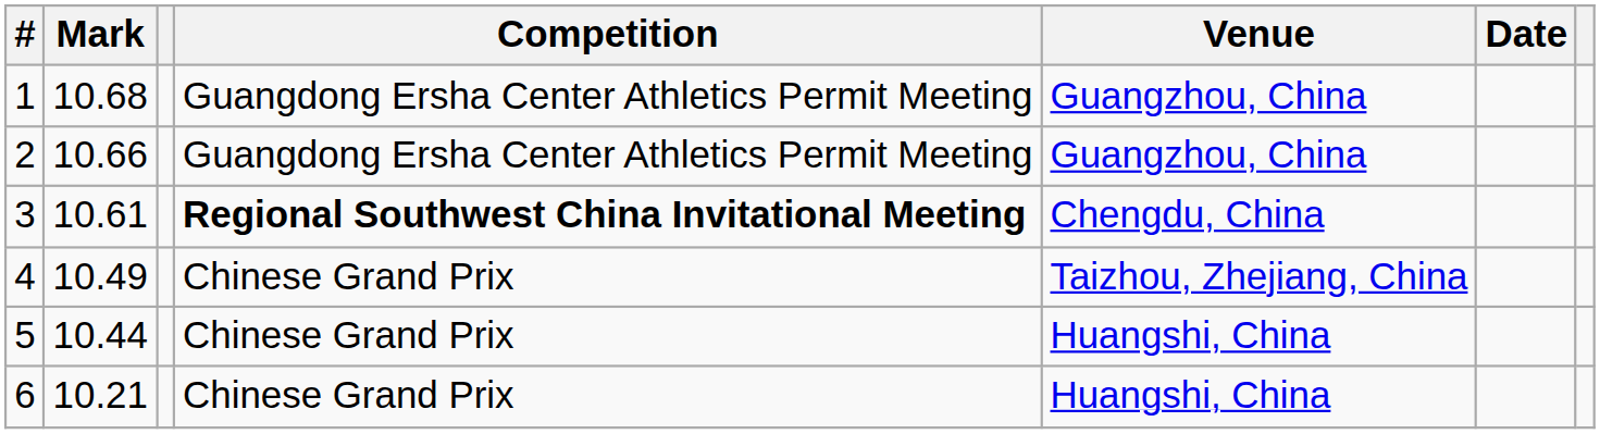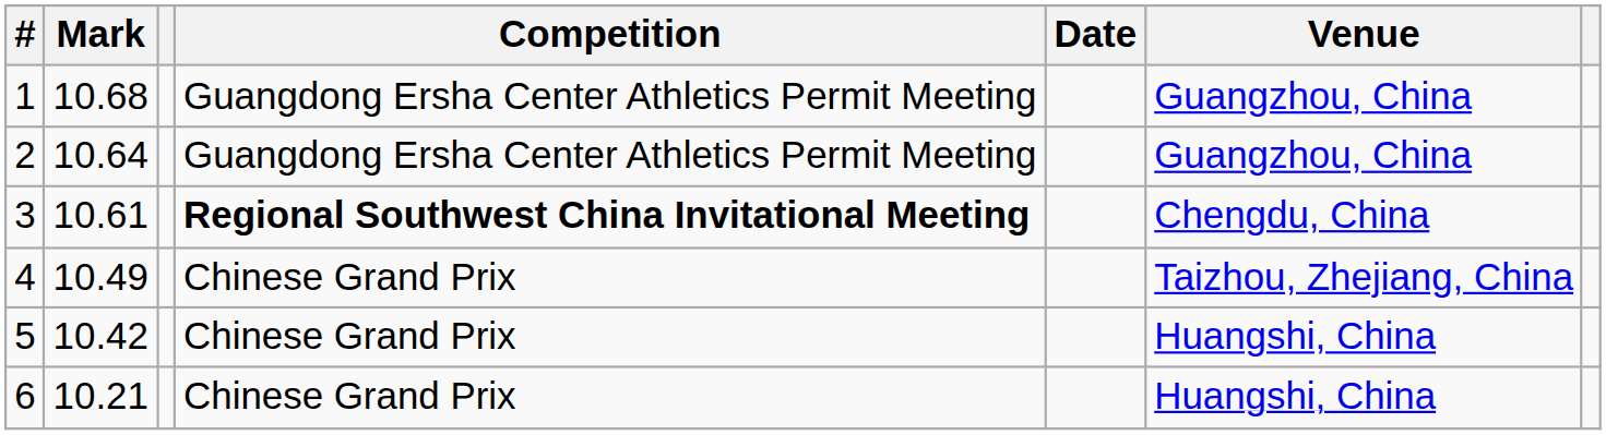columns swapped: Venue <-> Date
2 | Mark: 10.66 -> 10.64
5 | Mark: 10.44 -> 10.42
